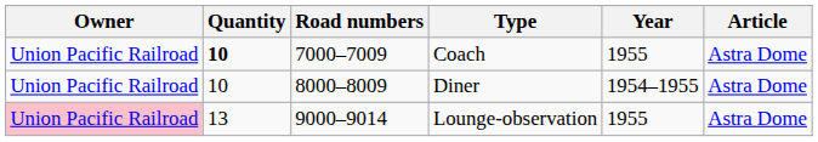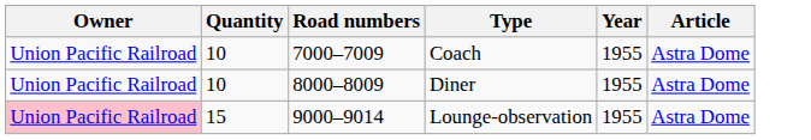Coach | Quantity: bold -> normal
Diner | Year: 1954–1955 -> 1955
Lounge-observation | Quantity: 13 -> 15
